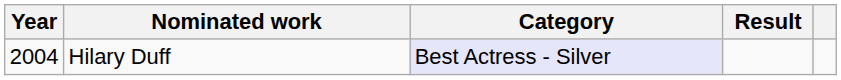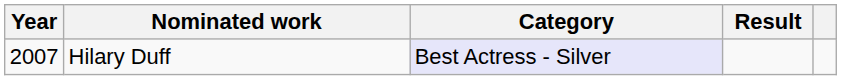Hilary Duff | Year: 2004 -> 2007
